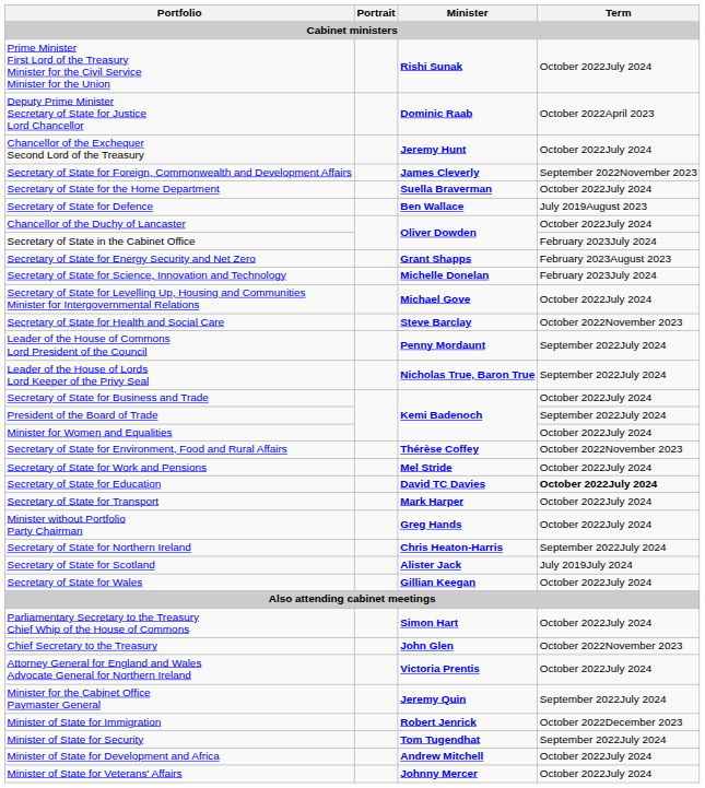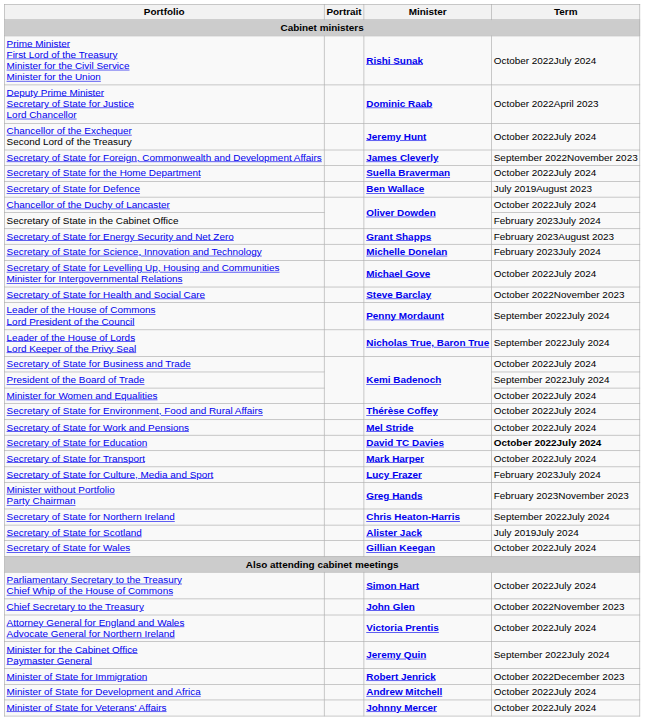Secretary of State for Environment, Food and Rural Affairs | Term: October 2022November 2023 -> October 2022July 2024
+ row: Secretary of State for Culture, Media and Sport | Lucy Frazer | February 2023July 2024
Minister without Portfolio Party Chairman | Term: October 2022July 2024 -> February 2023November 2023
- row: Minister of State for Security | Tom Tugendhat | September 2022July 2024
